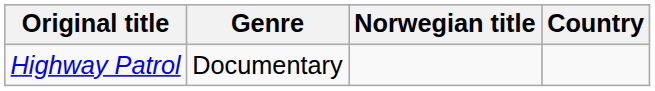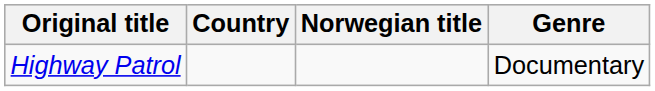columns swapped: Country <-> Genre
